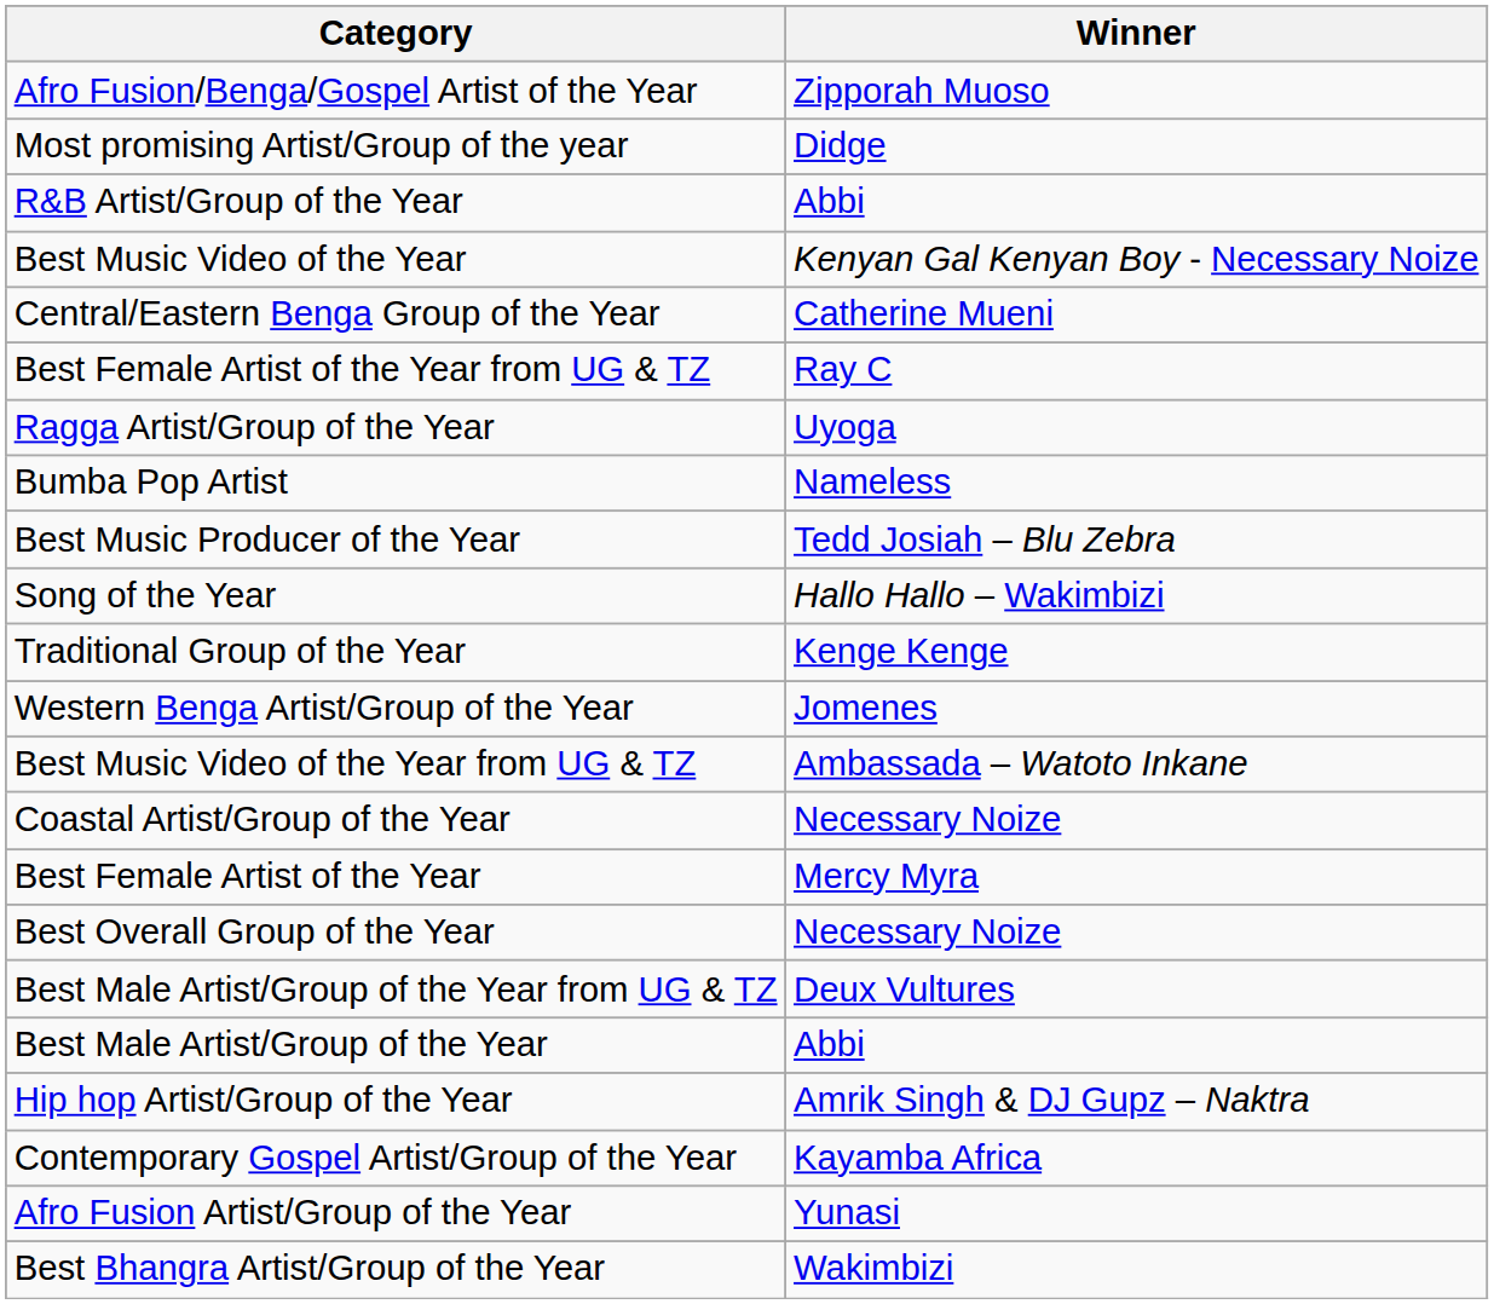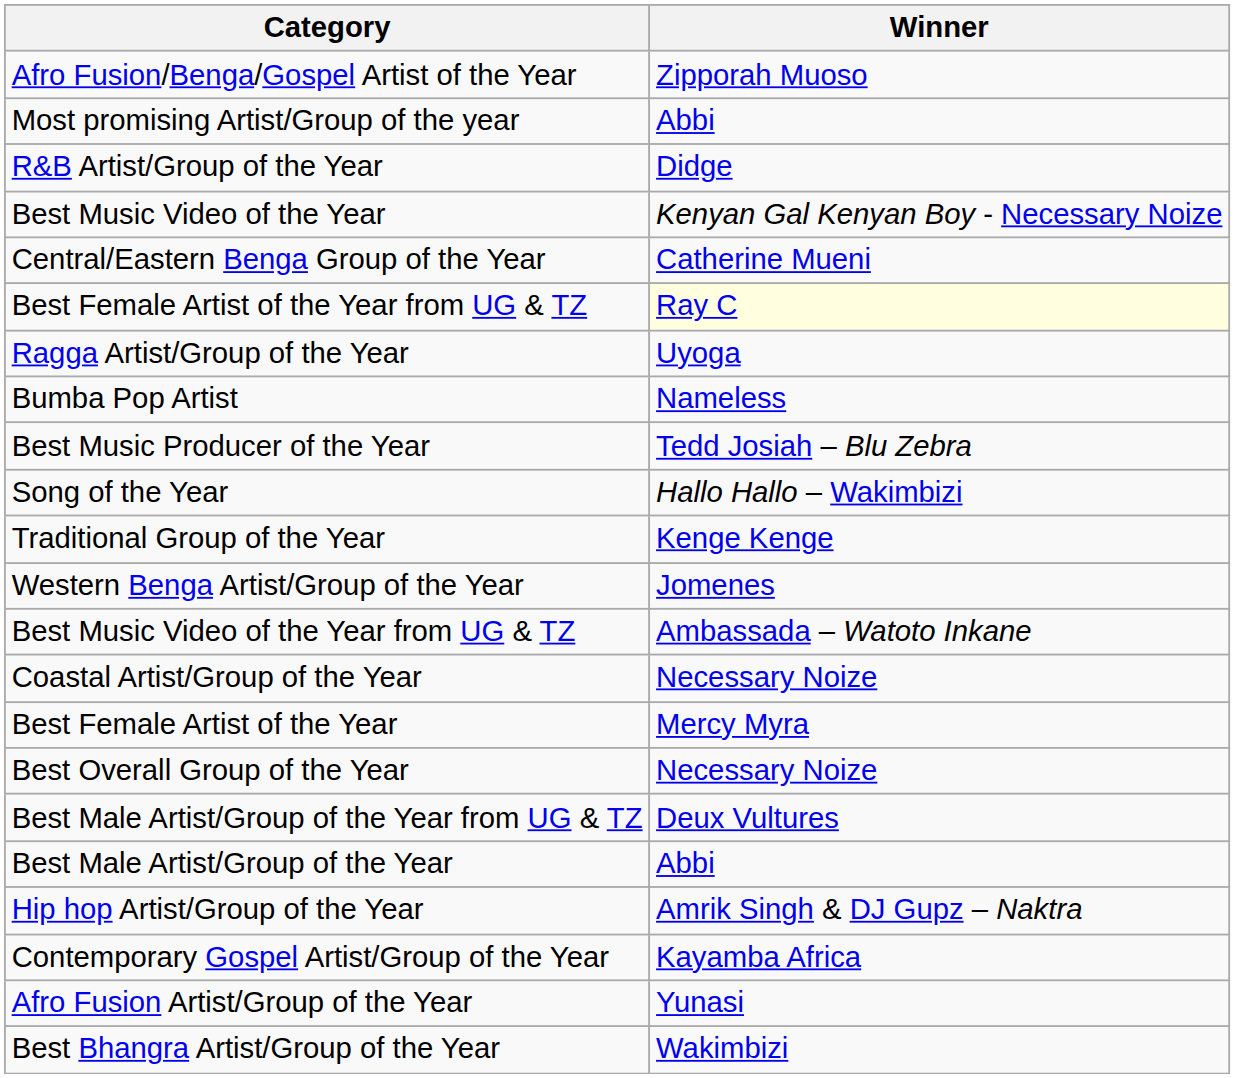Most promising Artist/Group of the year | Winner: Didge -> Abbi
R&B Artist/Group of the Year | Winner: Abbi -> Didge
Best Female Artist of the Year from UG & TZ | Winner: no background -> lightyellow background
